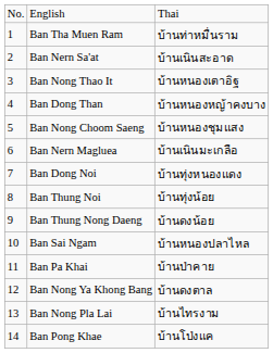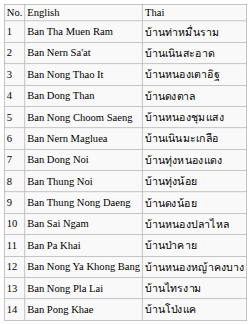Ban Dong Than | column 3: บ้านหนองหญ้าคงบาง -> บ้านดงตาล
Ban Nong Ya Khong Bang | column 3: บ้านดงตาล -> บ้านหนองหญ้าคงบาง
